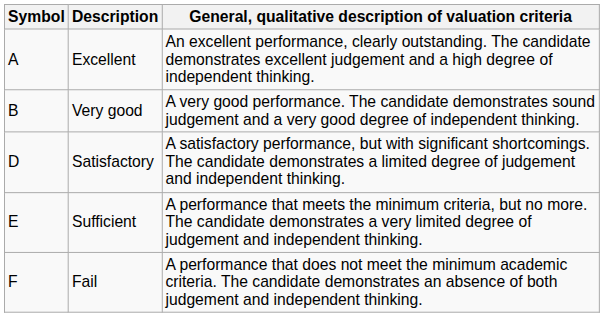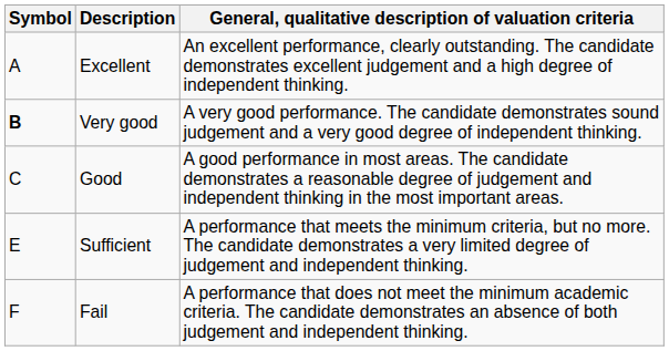Very good | Symbol: normal -> bold
+ row: C | Good | A good performance in most areas. The candidate demonstrates a reasonable degree of judgement and independent thinking in the most important areas.
- row: D | Satisfactory | A satisfactory performance, but with significant shortcomings. The candidate demonstrates a limited degree of judgement and independent thinking.
